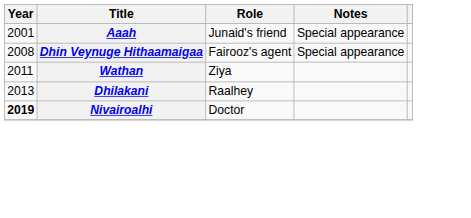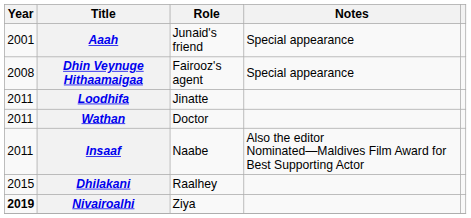+ row: 2011 | Loodhifa | Jinatte
Wathan | Role: Ziya -> Doctor
+ row: 2011 | Insaaf | Naabe | Also the editor Nominated—Maldives Film Award for Best Supporting Actor
Dhilakani | Year: 2013 -> 2015
Nivairoalhi | Role: Doctor -> Ziya
